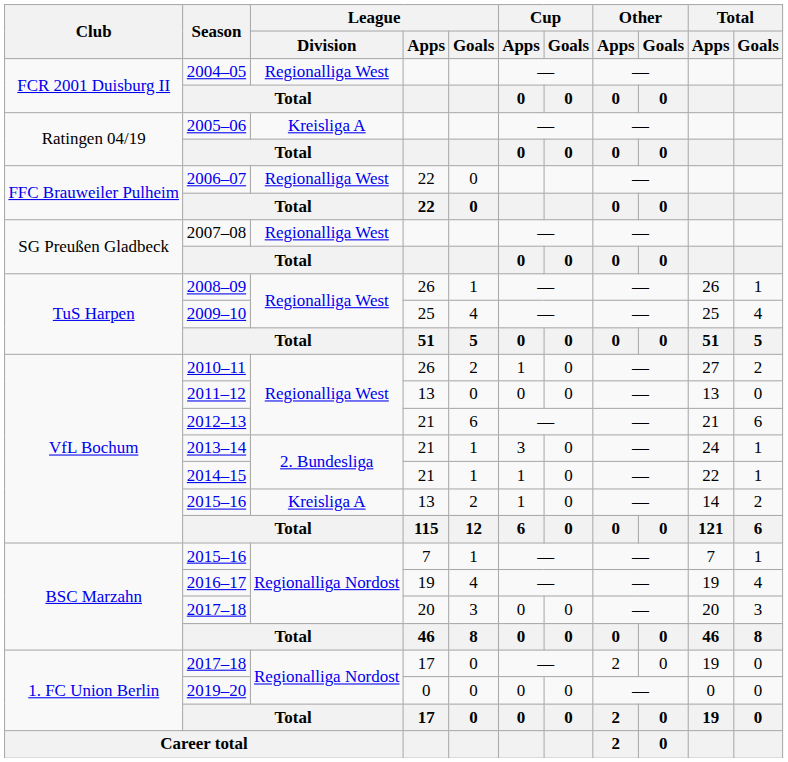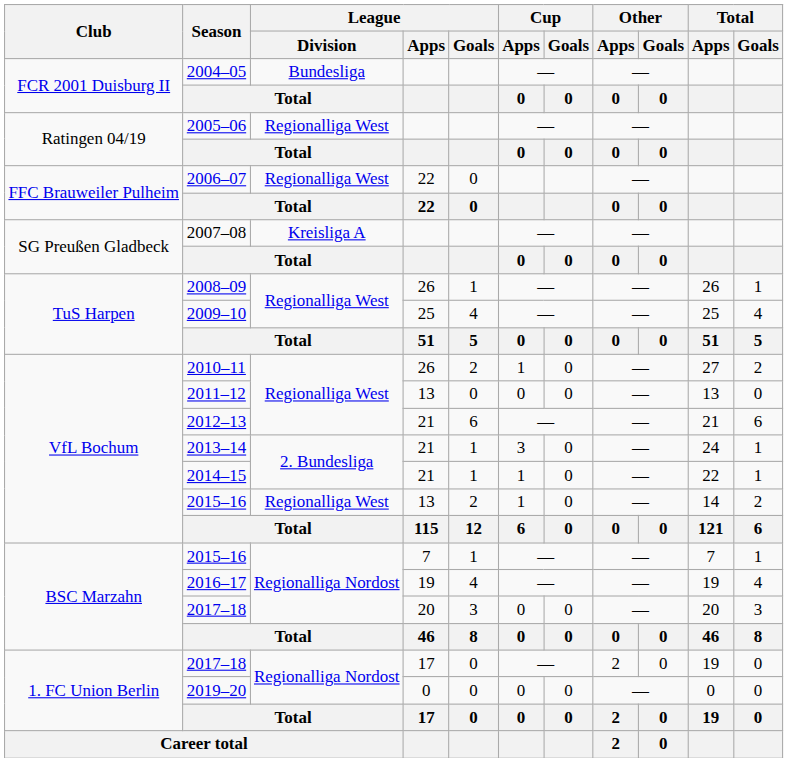2004–05 | League / Division: Regionalliga West -> Bundesliga
2005–06 | League / Division: Kreisliga A -> Regionalliga West
2007–08 | League / Division: Regionalliga West -> Kreisliga A
2015–16 / 13 | League / Division: Kreisliga A -> Regionalliga West
